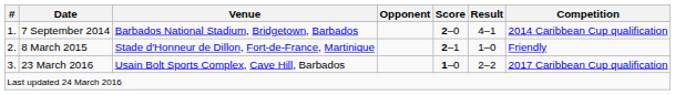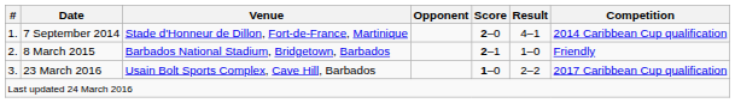7 September 2014 | Venue: Barbados National Stadium, Bridgetown, Barbados -> Stade d'Honneur de Dillon, Fort-de-France, Martinique
8 March 2015 | Venue: Stade d'Honneur de Dillon, Fort-de-France, Martinique -> Barbados National Stadium, Bridgetown, Barbados
